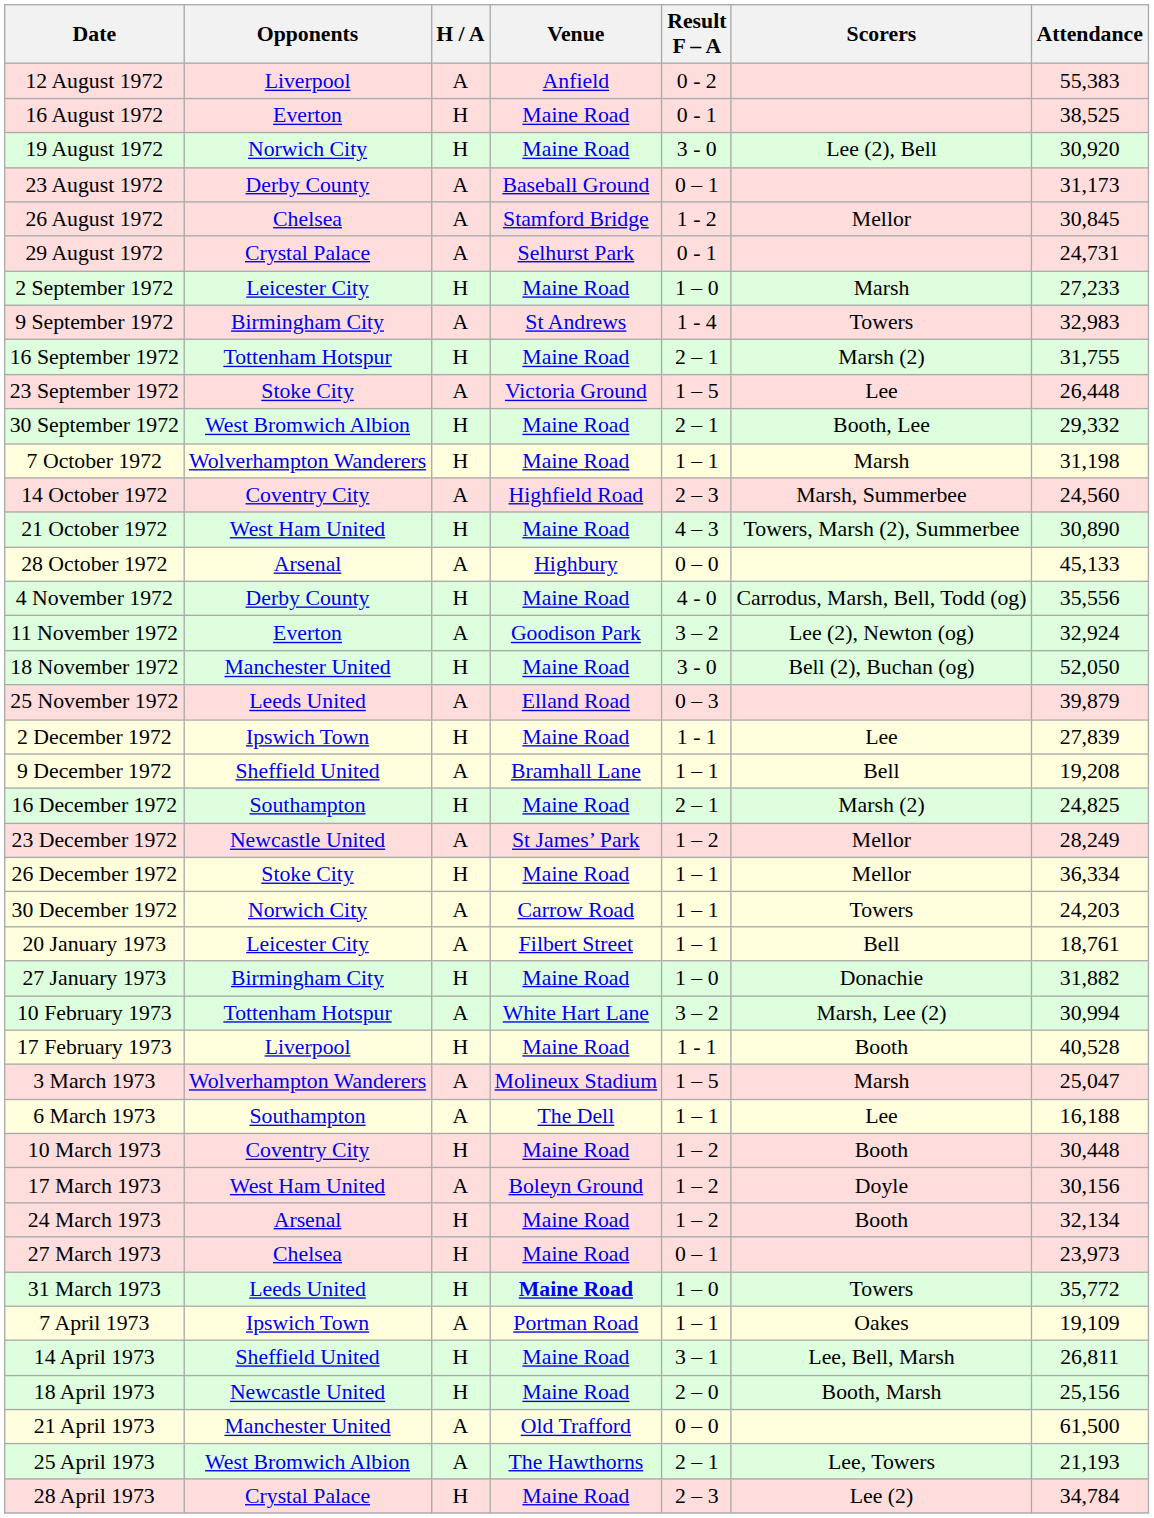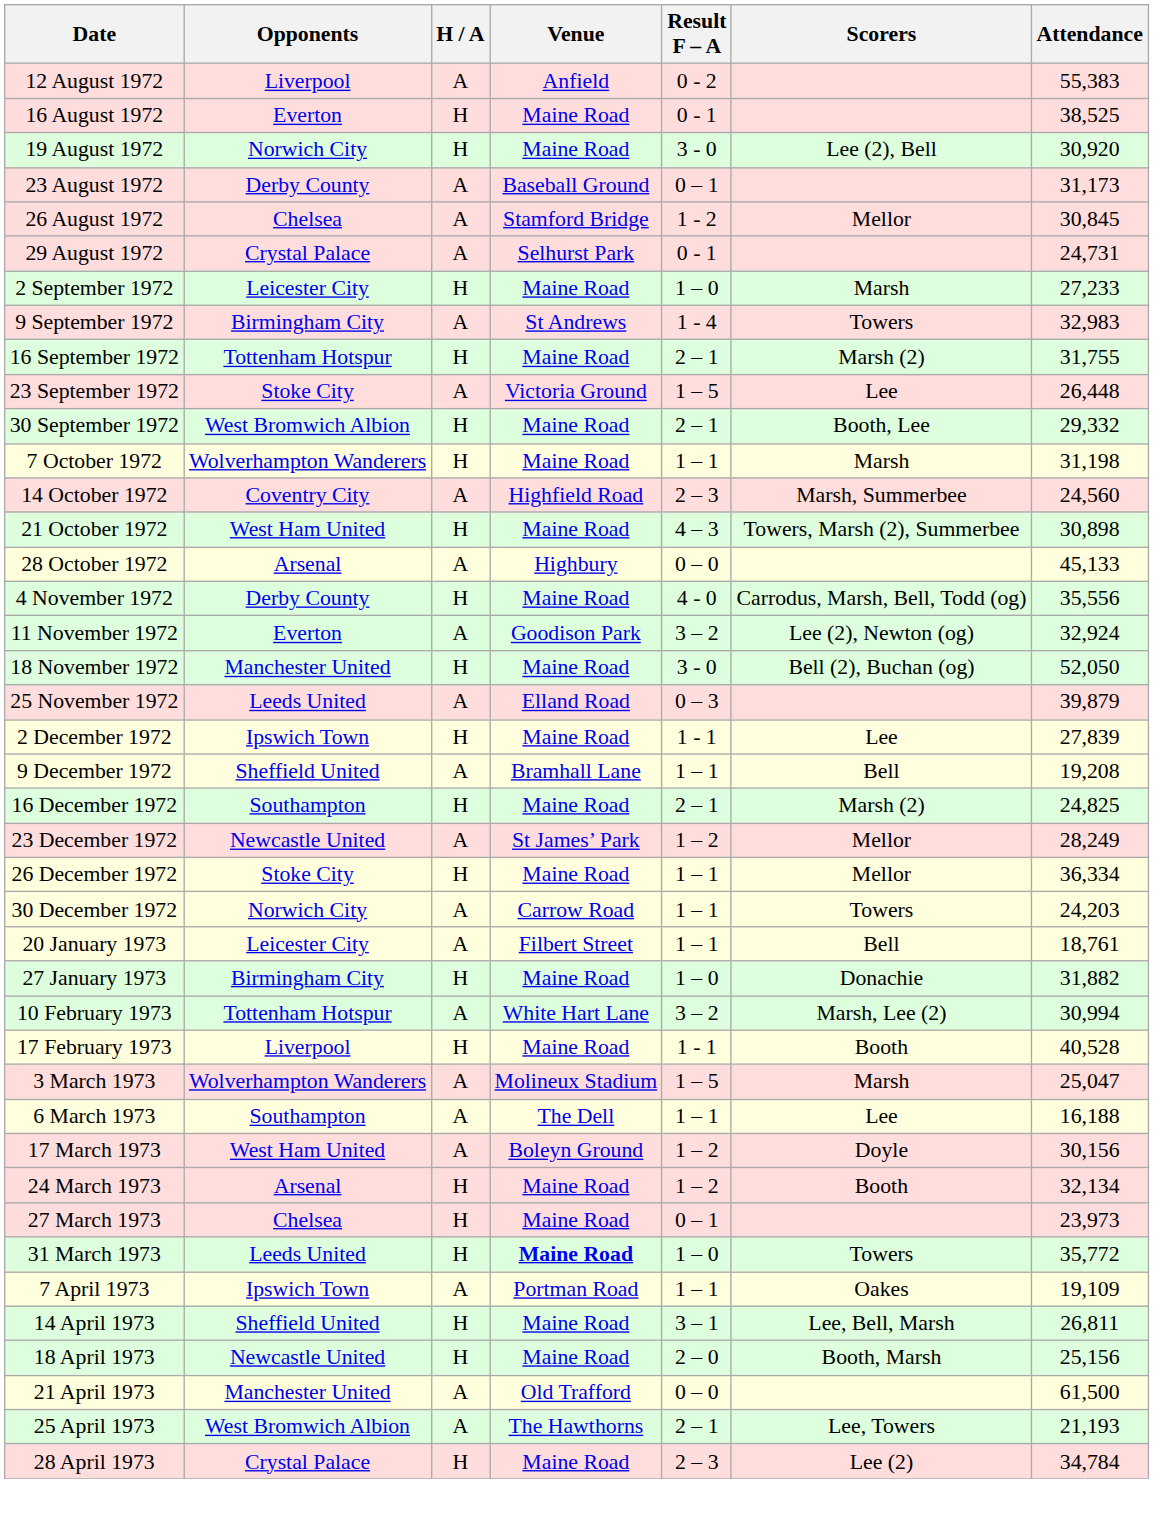21 October 1972 | Attendance: 30,890 -> 30,898
- row: 10 March 1973 | Coventry City | H | Maine Road | 1 – 2 | Booth | 30,448
